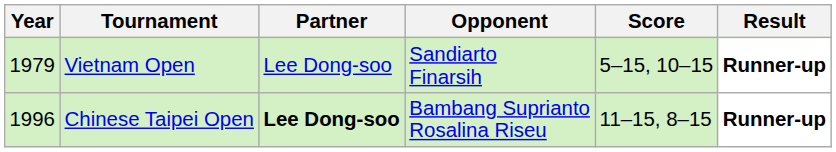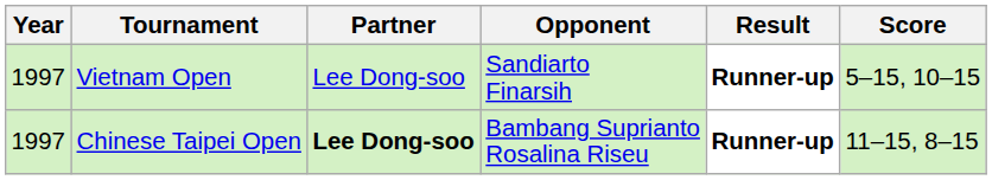columns swapped: Score <-> Result
Vietnam Open | Year: 1979 -> 1997
Chinese Taipei Open | Year: 1996 -> 1997
